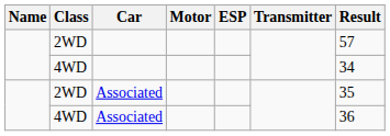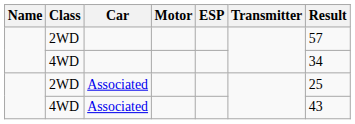2WD / Associated | Result: 35 -> 25
4WD / Associated | Result: 36 -> 43
